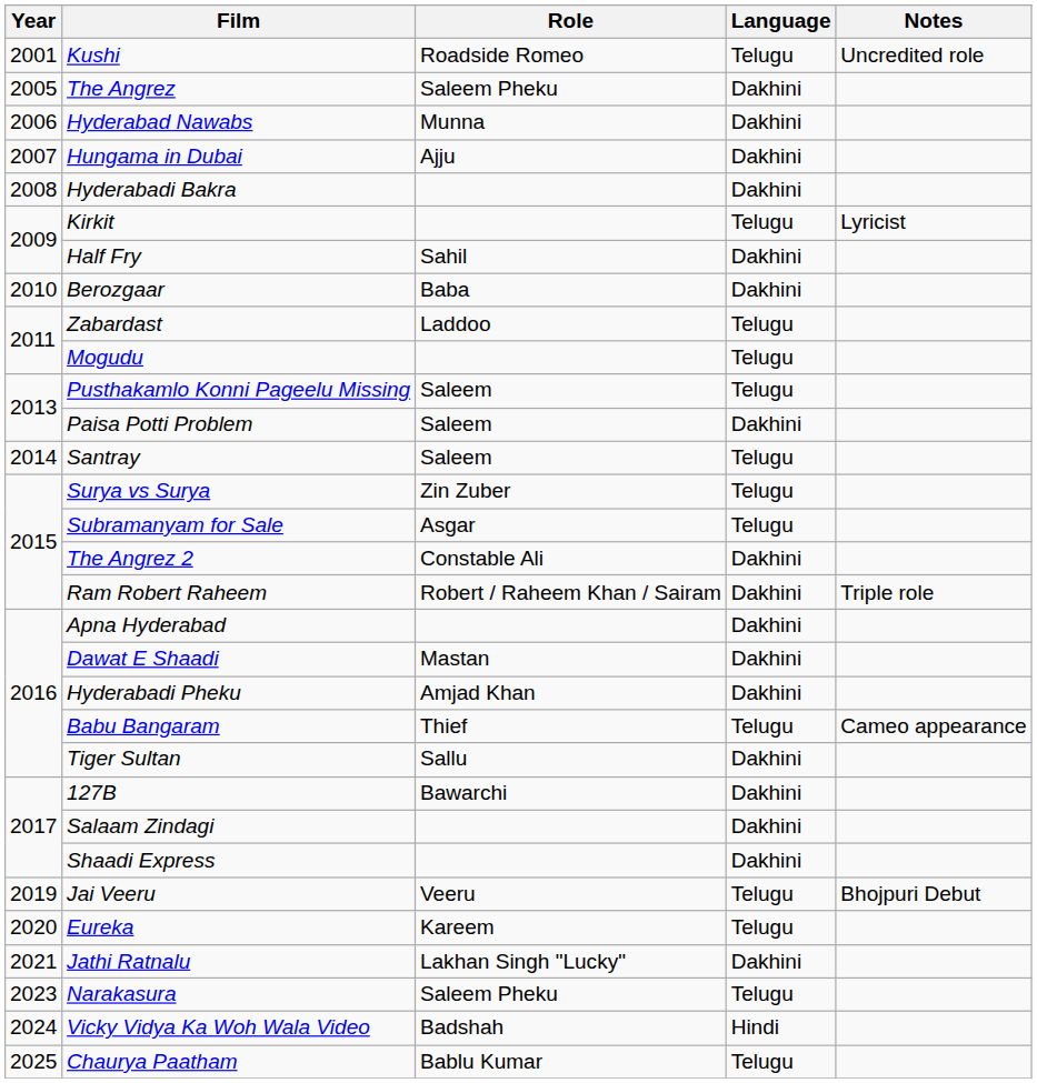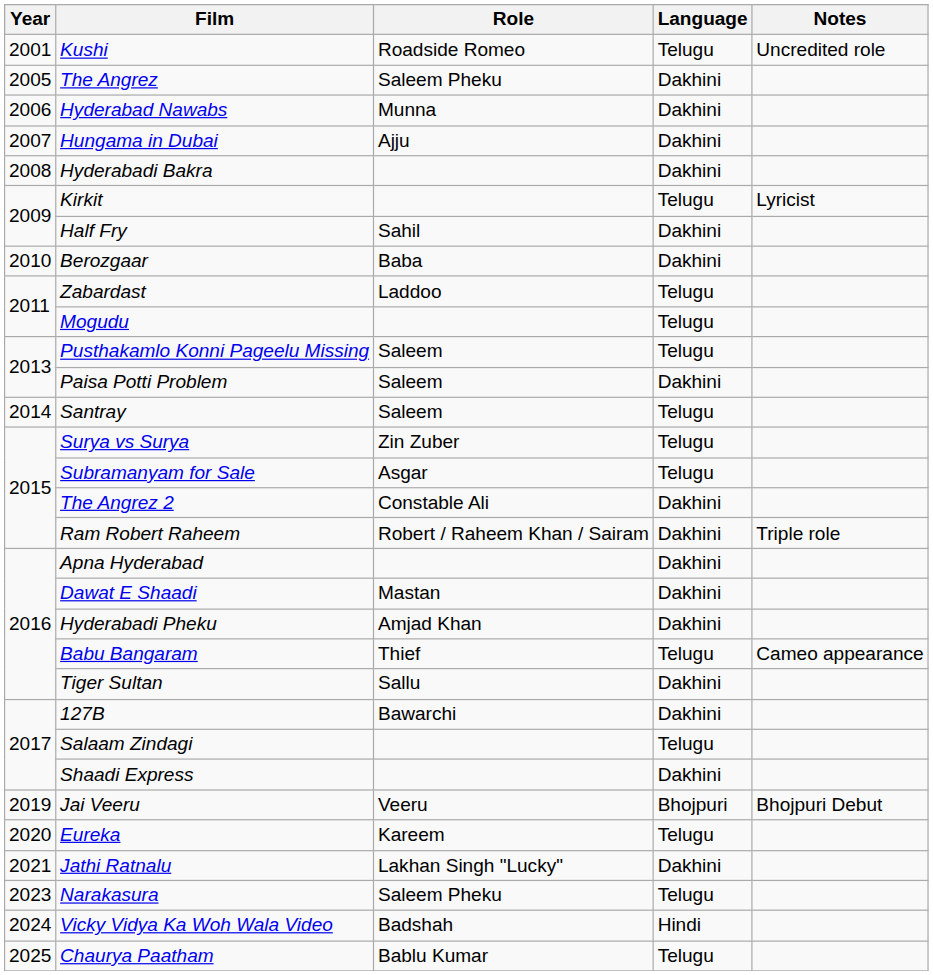Salaam Zindagi | Language: Dakhini -> Telugu
Jai Veeru | Language: Telugu -> Bhojpuri
